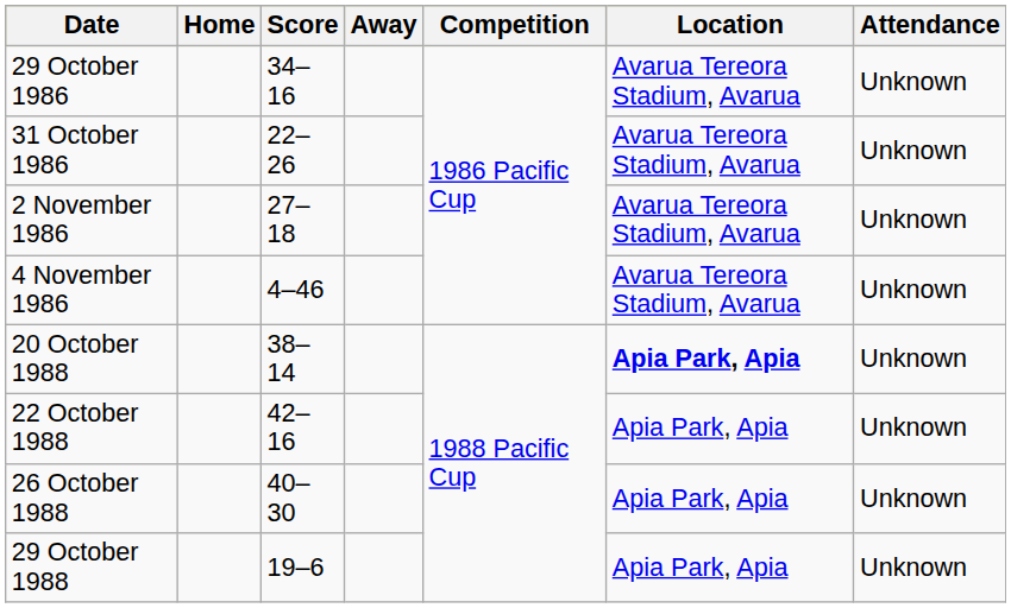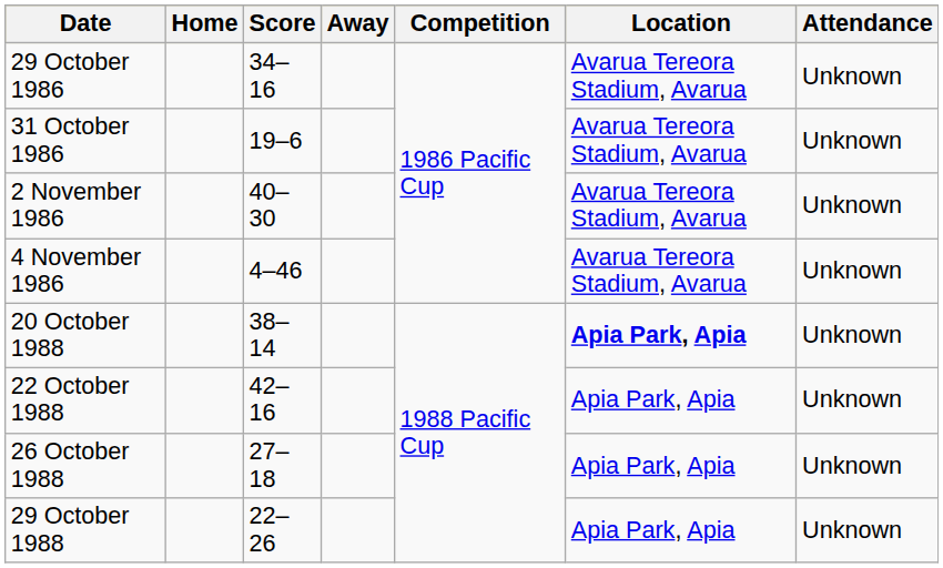31 October 1986 | Score: 22–26 -> 19–6
2 November 1986 | Score: 27–18 -> 40–30
26 October 1988 | Score: 40–30 -> 27–18
29 October 1988 | Score: 19–6 -> 22–26
